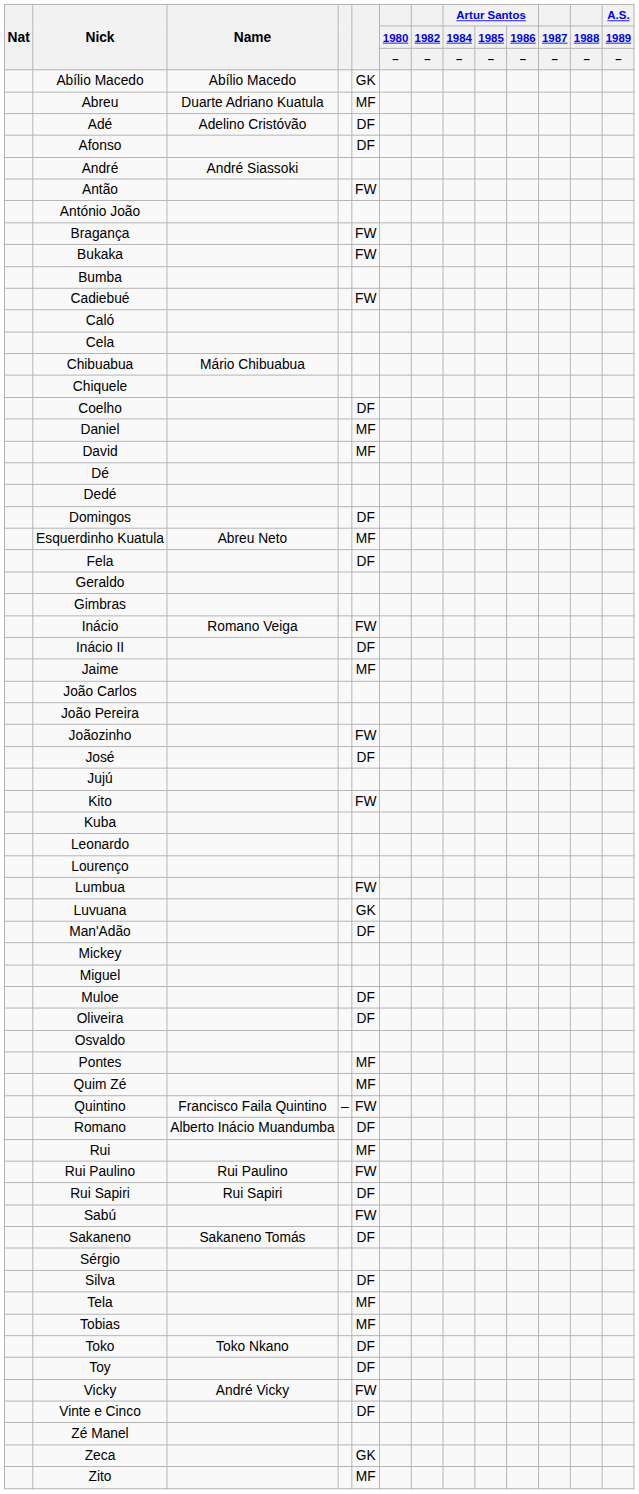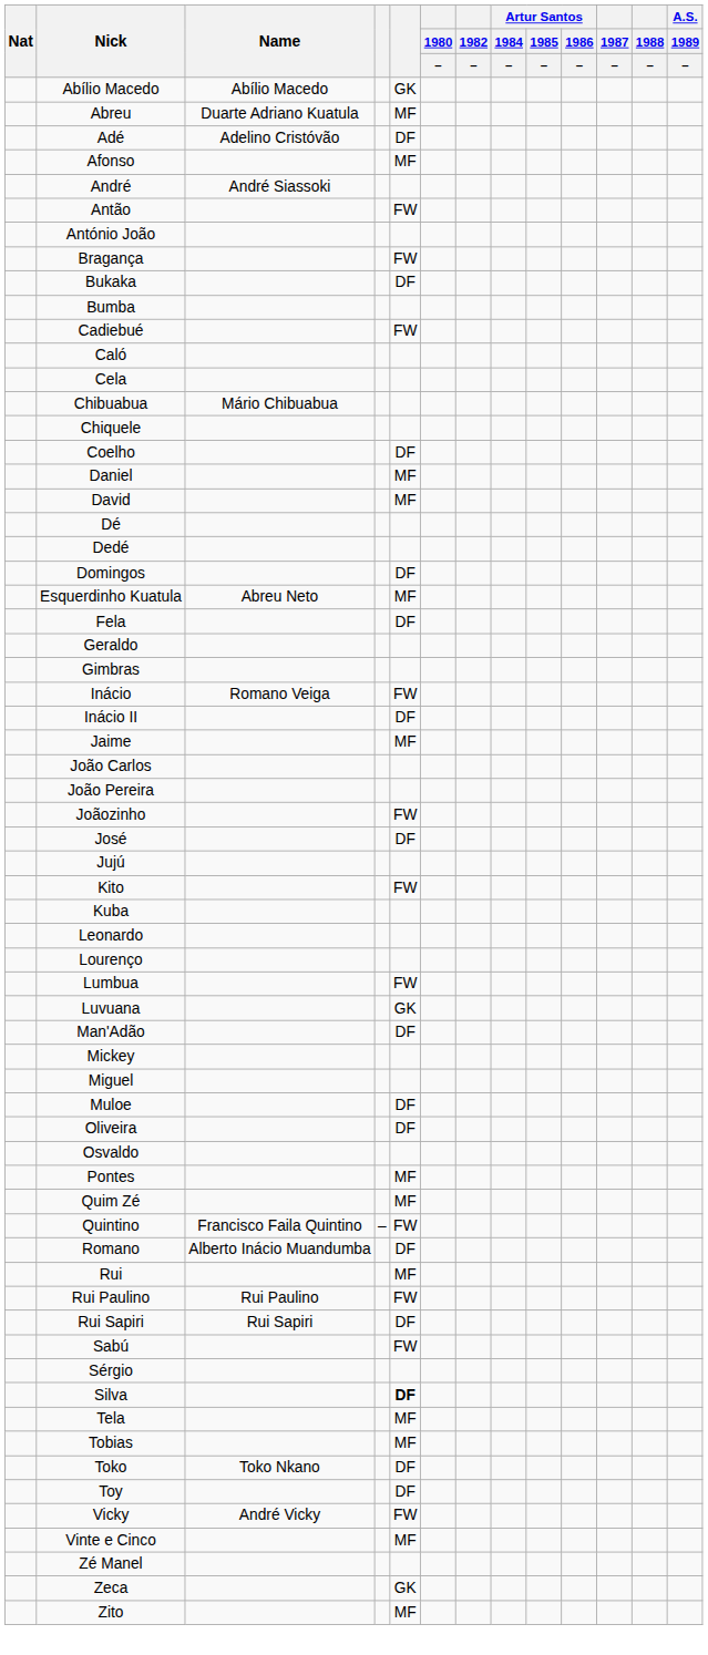Afonso | column 5: DF -> MF
Bukaka | column 5: FW -> DF
- row: Sakaneno | Sakaneno Tomás | DF
Silva | column 5: normal -> bold
Vinte e Cinco | column 5: DF -> MF
